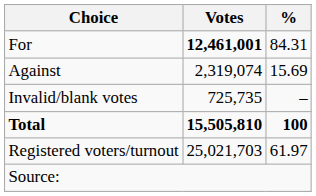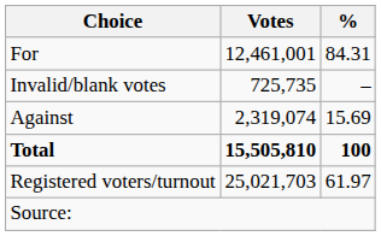For | Votes: bold -> normal
rows swapped: Against <-> Invalid/blank votes
